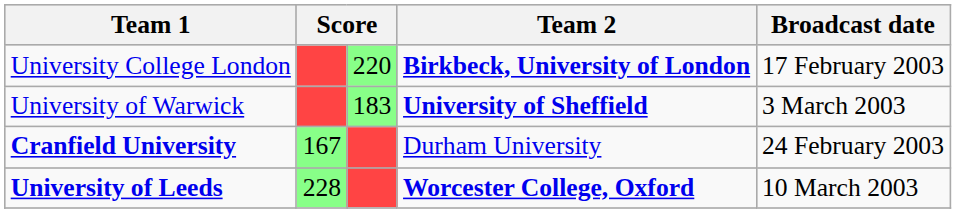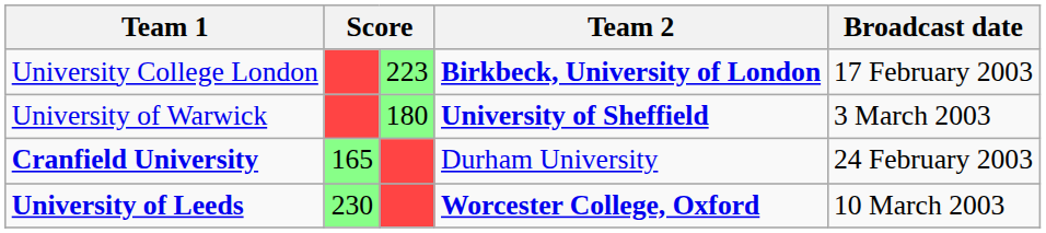University College London | column 3: 220 -> 223
University of Warwick | column 3: 183 -> 180
Cranfield University | column 2: 167 -> 165
University of Leeds | column 2: 228 -> 230
